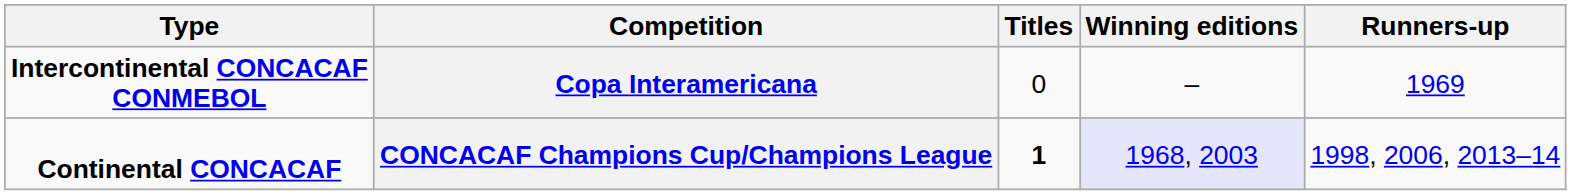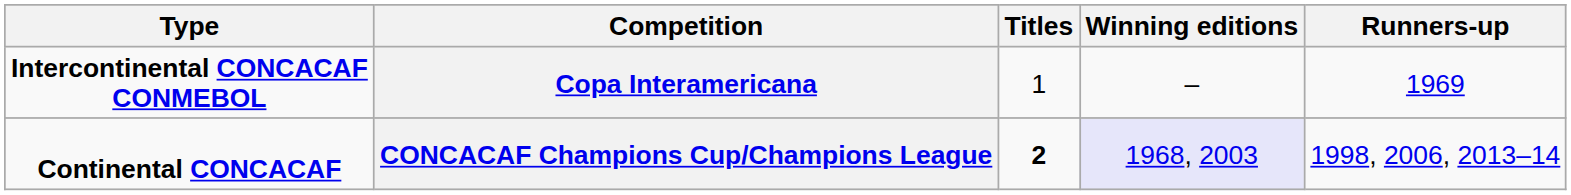Copa Interamericana | Titles: 0 -> 1
CONCACAF Champions Cup/Champions League | Titles: 1 -> 2
